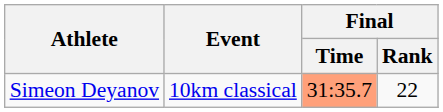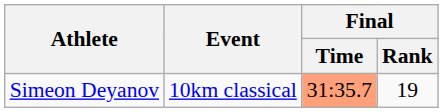Simeon Deyanov | Final / Rank: 22 -> 19
